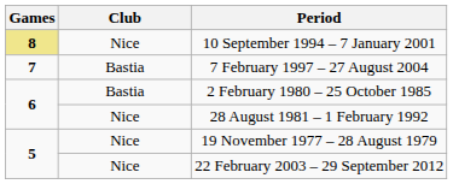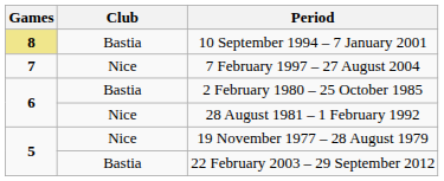10 September 1994 – 7 January 2001 | Club: Nice -> Bastia
7 February 1997 – 27 August 2004 | Club: Bastia -> Nice
22 February 2003 – 29 September 2012 | Club: Nice -> Bastia
